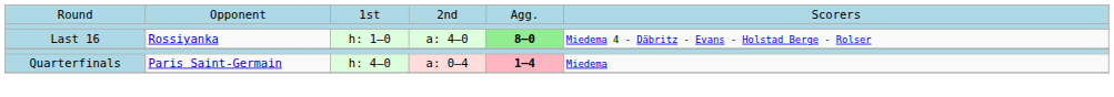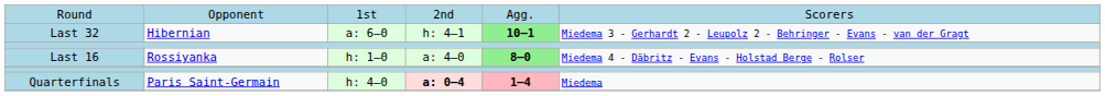+ row: Last 32 | Hibernian | a: 6–0 | h: 4–1 | 10–1 | Miedema 3 - Gerhardt 2 - Leupolz 2 - Behringer - Evans - van der Gragt
Quarterfinals | column 4: normal -> bold
